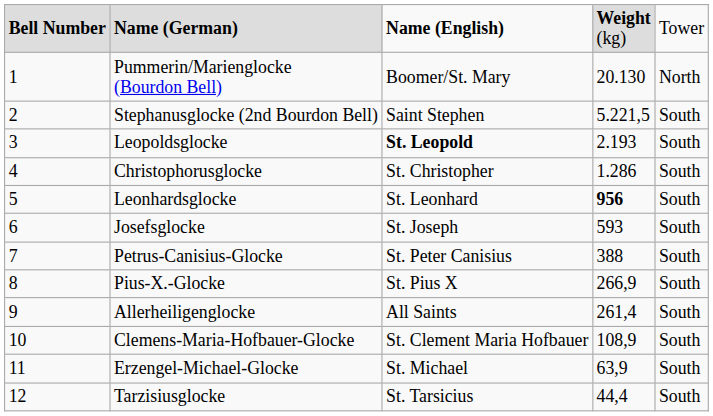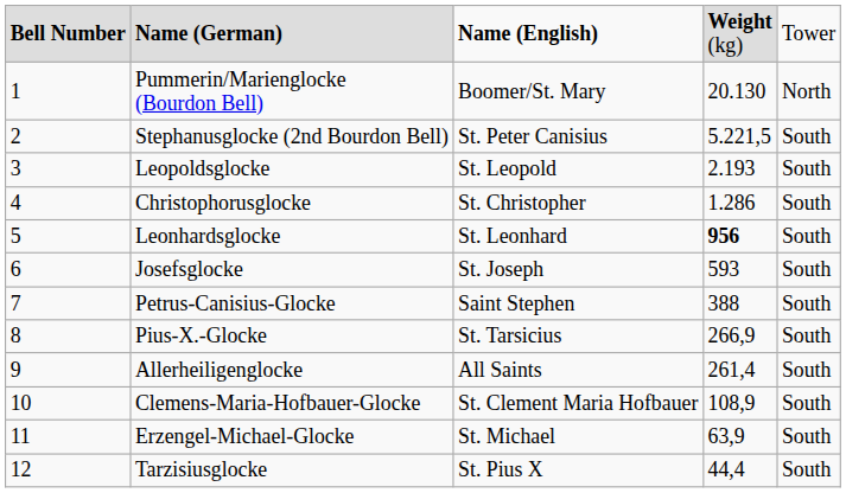Stephanusglocke (2nd Bourdon Bell) | column 3: Saint Stephen -> St. Peter Canisius
Leopoldsglocke | column 3: bold -> normal
Petrus-Canisius-Glocke | column 3: St. Peter Canisius -> Saint Stephen
Pius-X.-Glocke | column 3: St. Pius X -> St. Tarsicius
Tarzisiusglocke | column 3: St. Tarsicius -> St. Pius X
